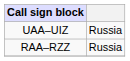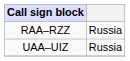rows swapped: RAA–RZZ <-> UAA–UIZ
